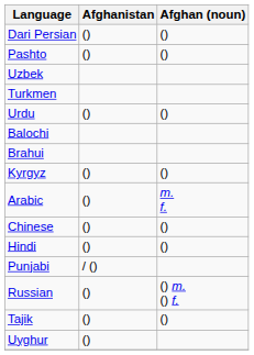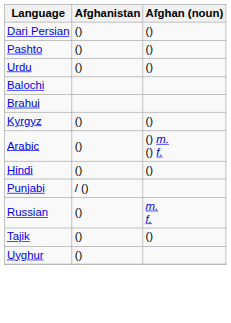- row: Uzbek
- row: Turkmen
Arabic | Afghan (noun): m. f. -> () m. () f.
- row: Chinese | () | ()
Russian | Afghan (noun): () m. () f. -> m. f.
